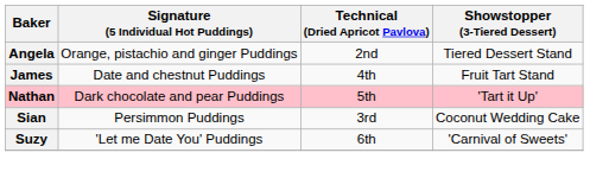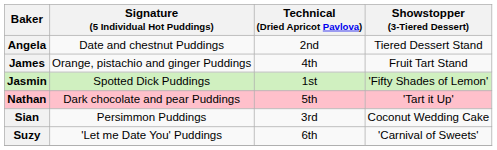Angela | Signature (5 Individual Hot Puddings): Orange, pistachio and ginger Puddings -> Date and chestnut Puddings
James | Signature (5 Individual Hot Puddings): Date and chestnut Puddings -> Orange, pistachio and ginger Puddings
+ row: Jasmin | Spotted Dick Puddings | 1st | 'Fifty Shades of Lemon'
